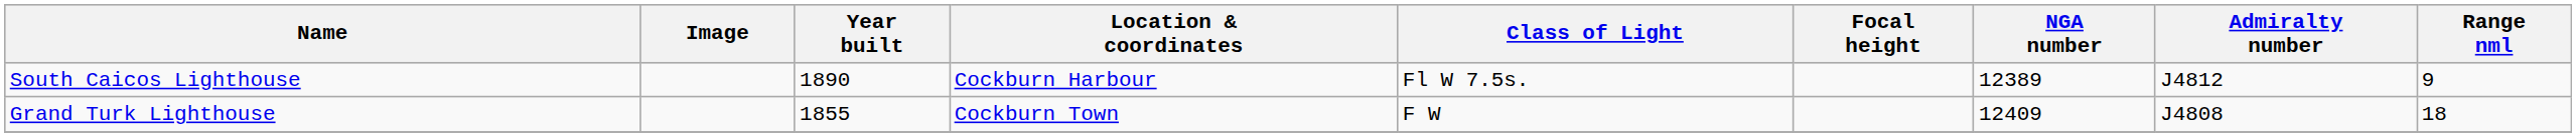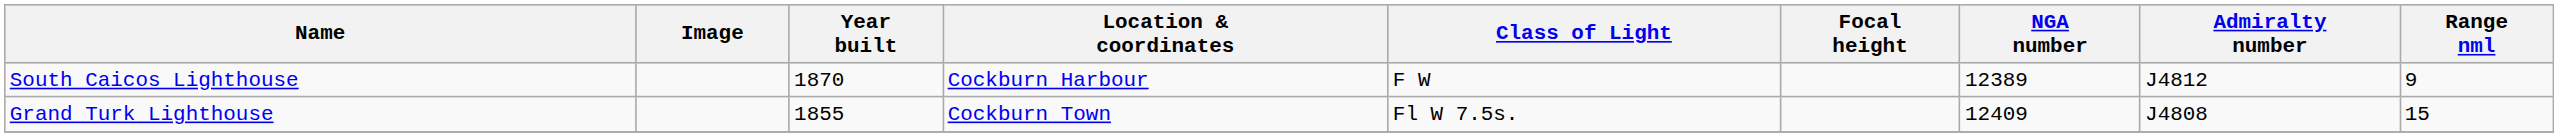South Caicos Lighthouse | Year built: 1890 -> 1870
South Caicos Lighthouse | Class of Light: Fl W 7.5s. -> F W
Grand Turk Lighthouse | Class of Light: F W -> Fl W 7.5s.
Grand Turk Lighthouse | Range nml: 18 -> 15
